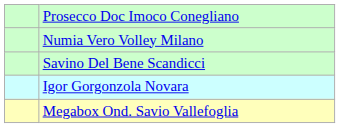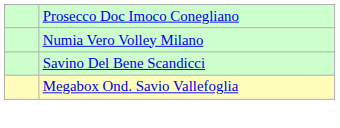- row: Igor Gorgonzola Novara
